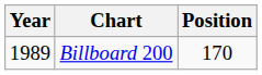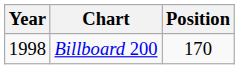Billboard 200 | Year: 1989 -> 1998
